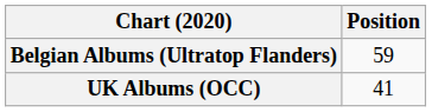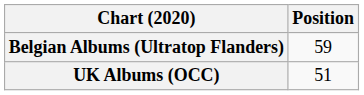UK Albums (OCC) | Position: 41 -> 51
